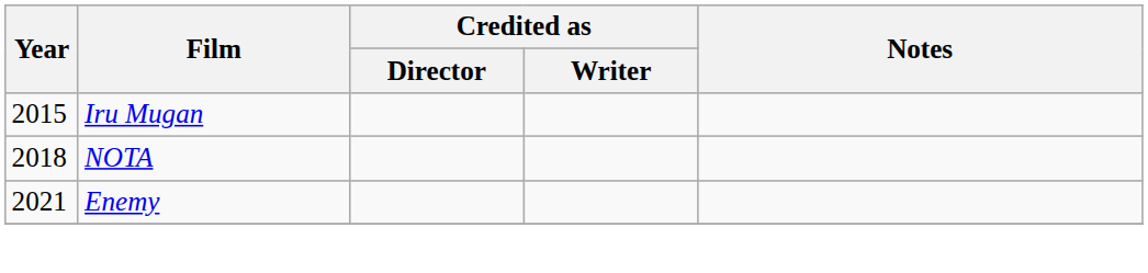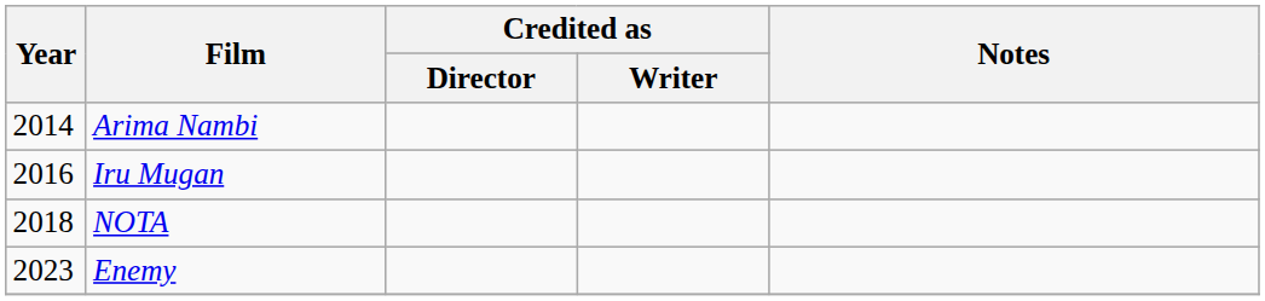+ row: 2014 | Arima Nambi
Iru Mugan | Year: 2015 -> 2016
Enemy | Year: 2021 -> 2023
